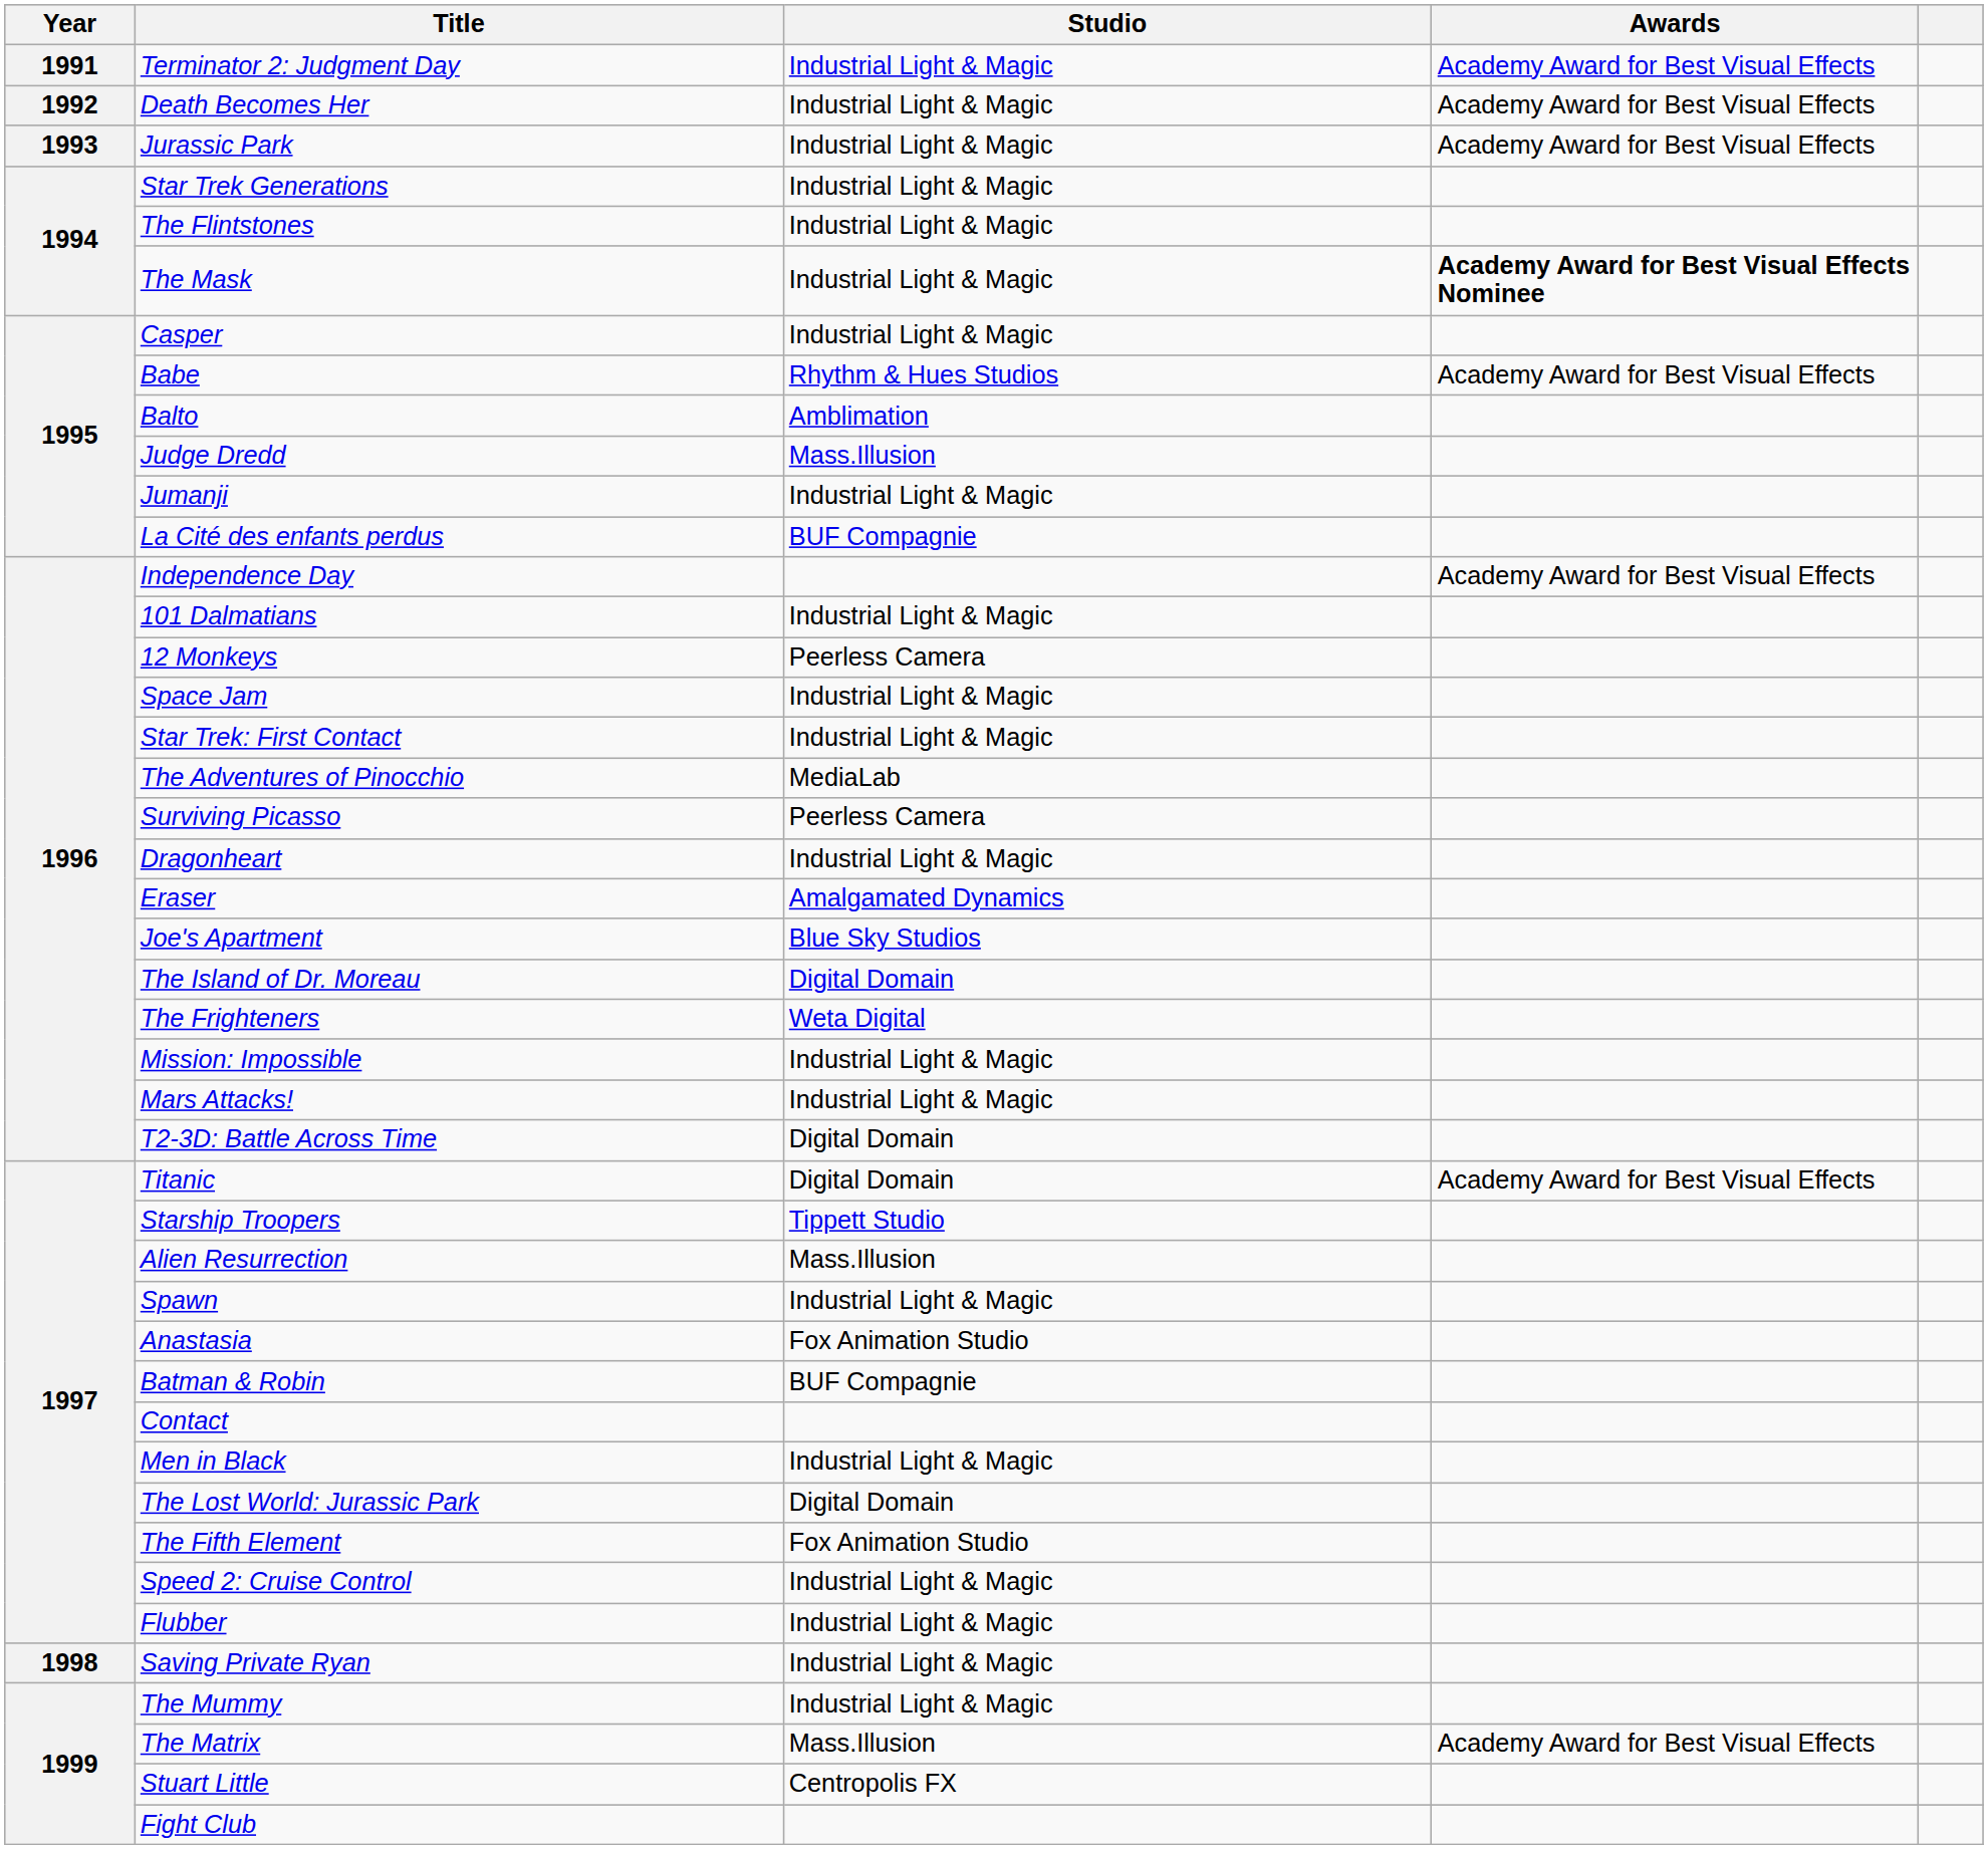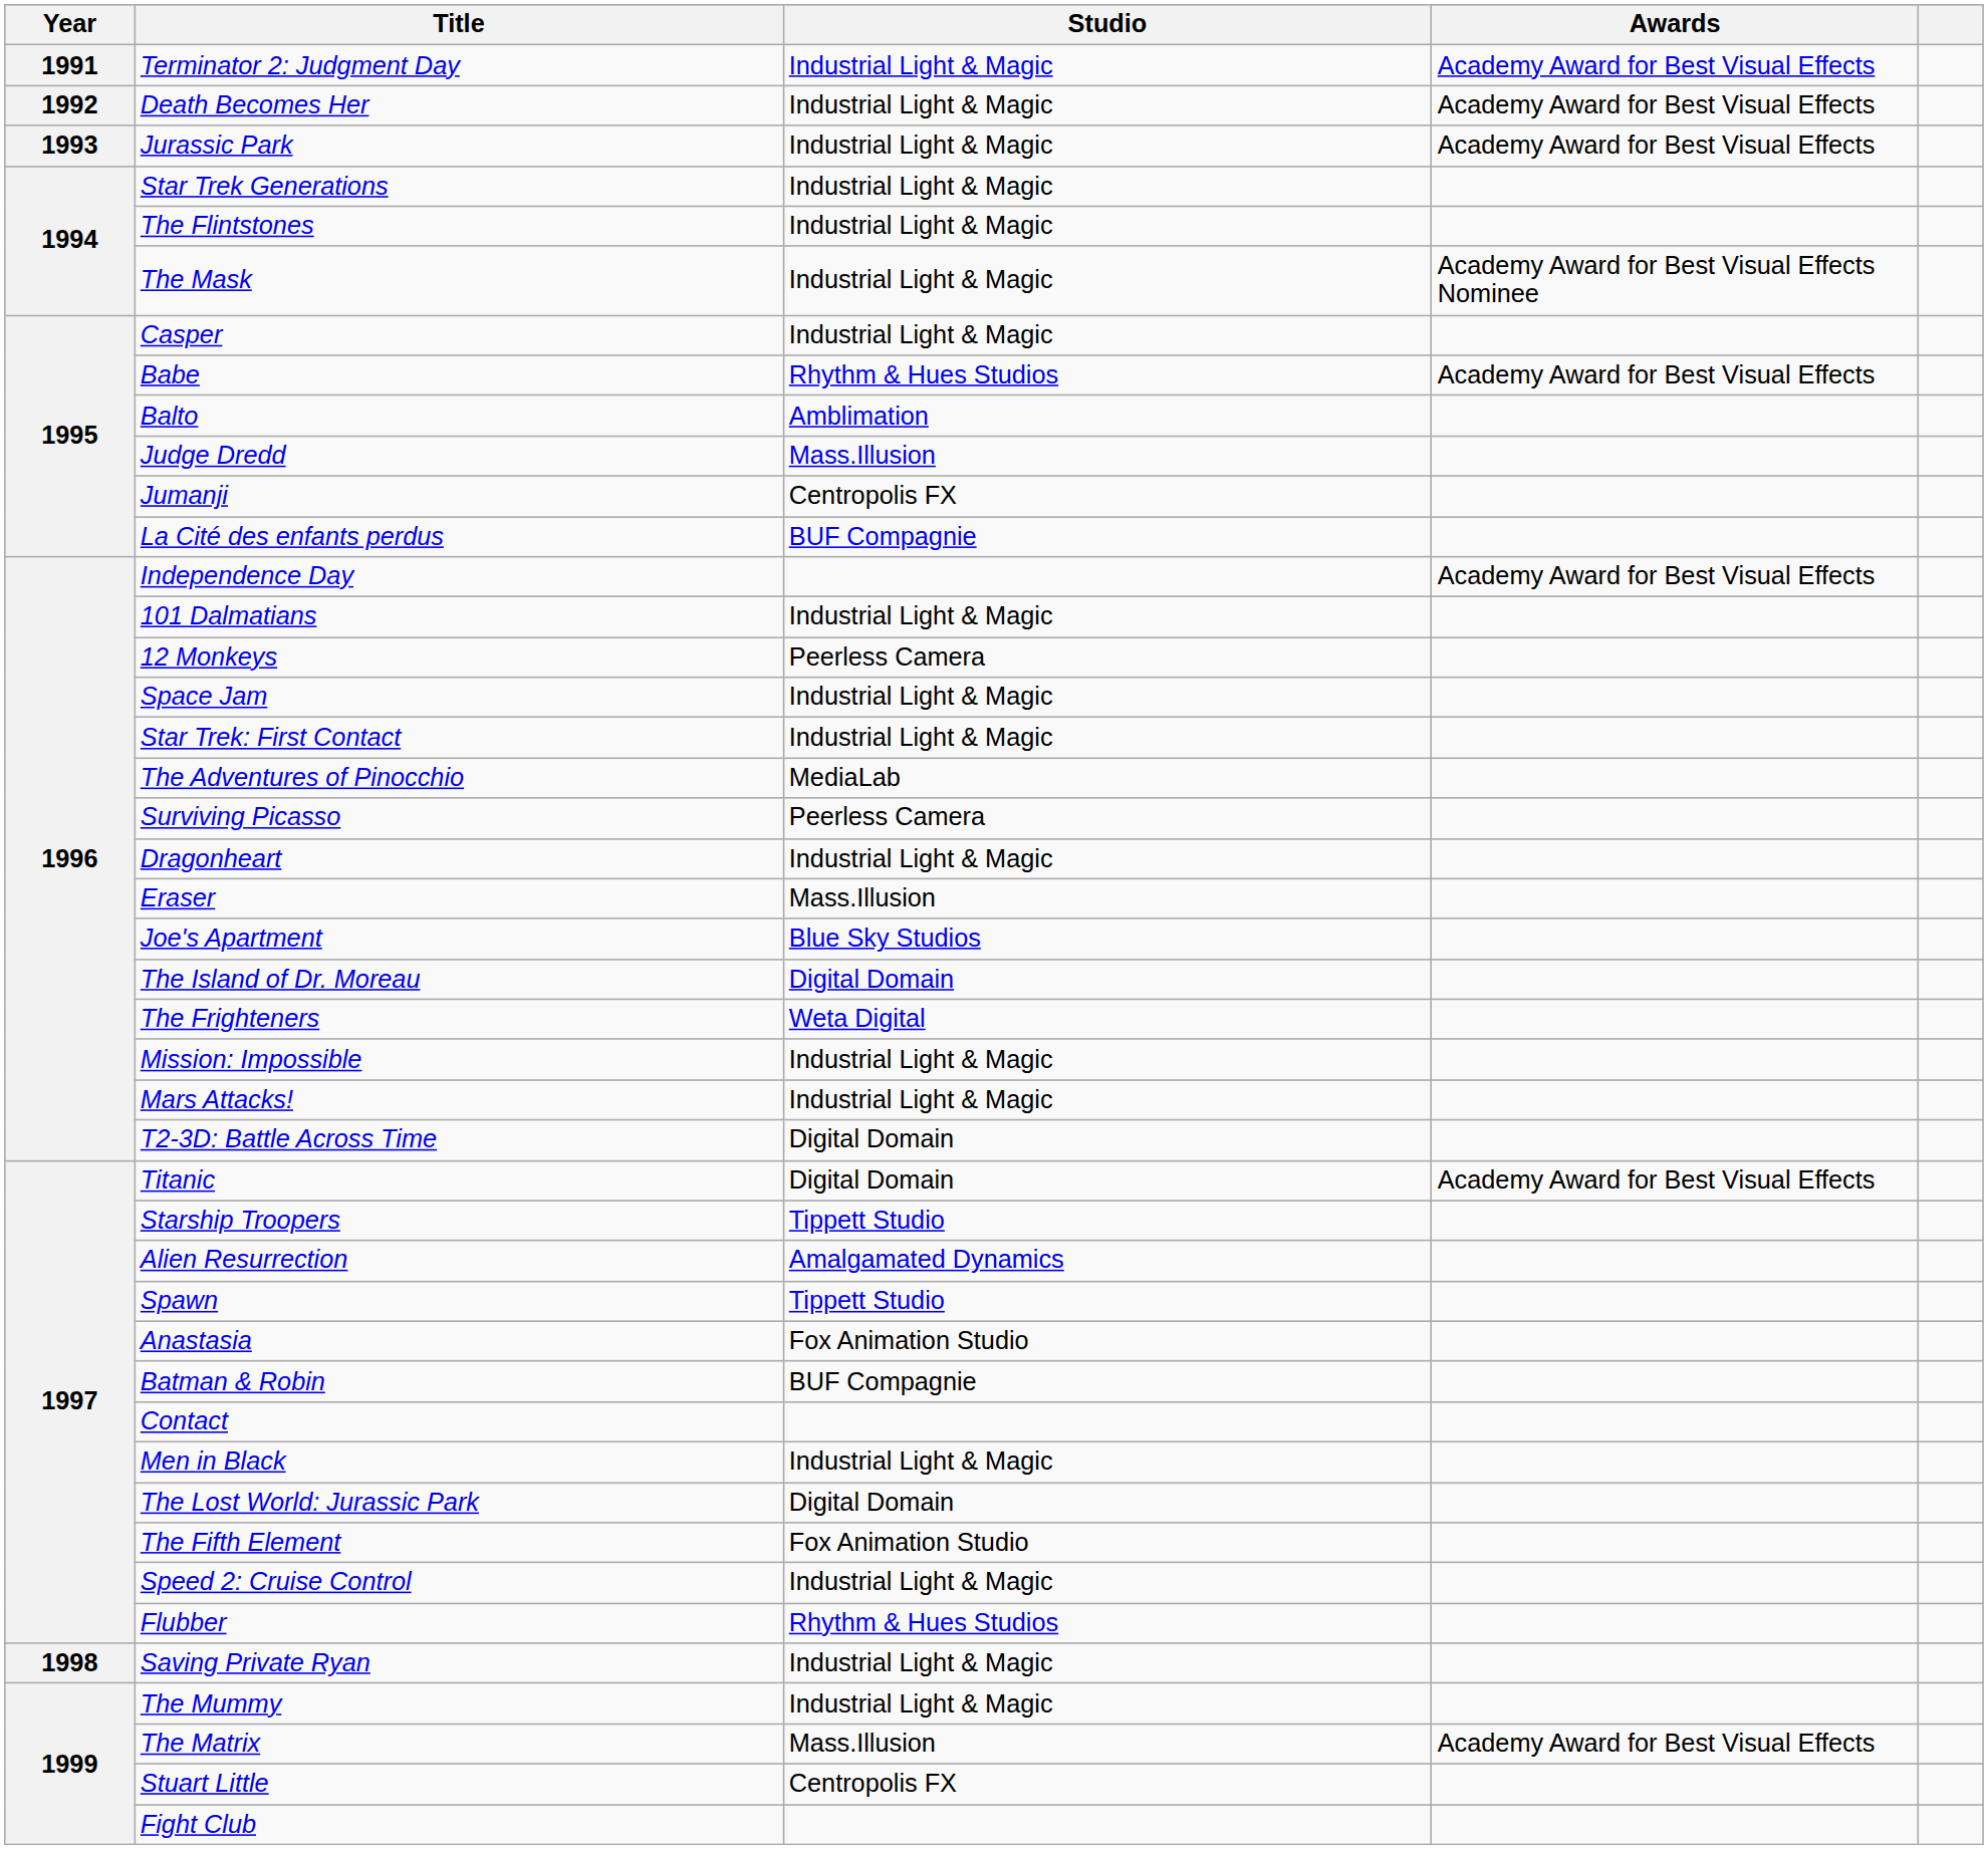The Mask | Awards: bold -> normal
Jumanji | Studio: Industrial Light & Magic -> Centropolis FX
Eraser | Studio: Amalgamated Dynamics -> Mass.Illusion
Alien Resurrection | Studio: Mass.Illusion -> Amalgamated Dynamics
Spawn | Studio: Industrial Light & Magic -> Tippett Studio
Flubber | Studio: Industrial Light & Magic -> Rhythm & Hues Studios
